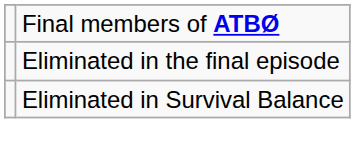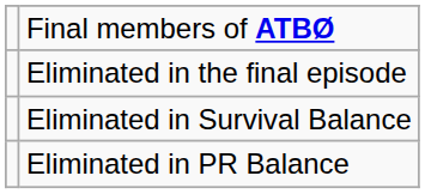+ row: Eliminated in PR Balance
